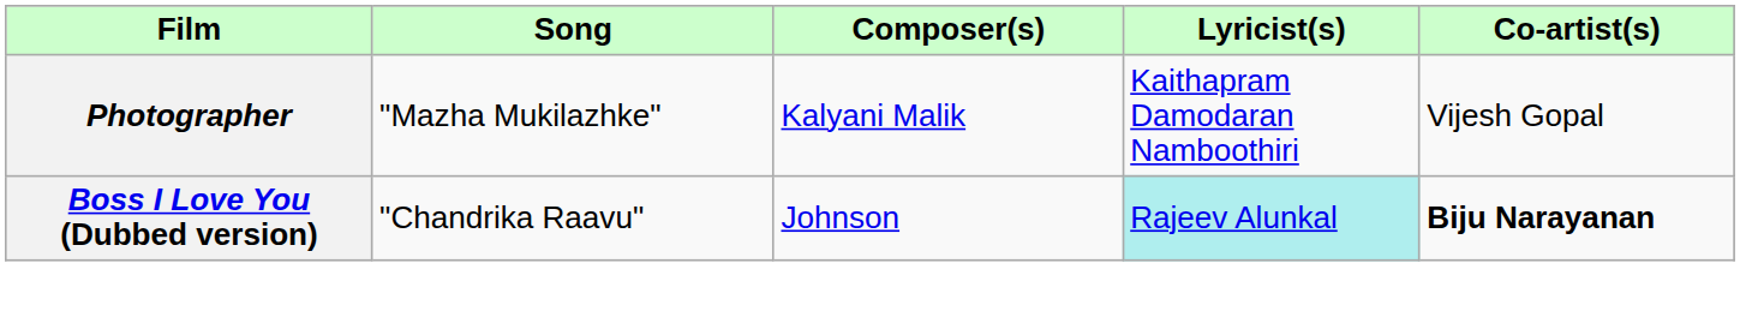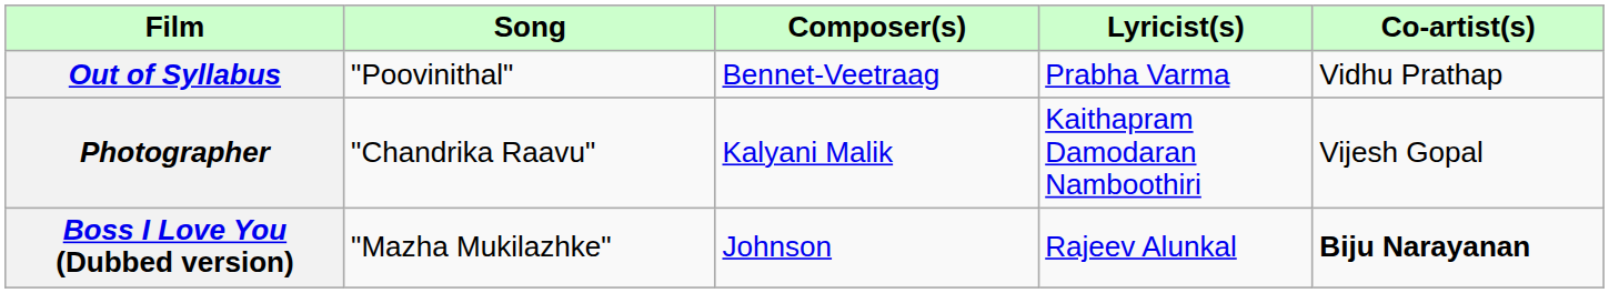+ row: Out of Syllabus | "Poovinithal" | Bennet-Veetraag | Prabha Varma | Vidhu Prathap
Photographer | Song: "Mazha Mukilazhke" -> "Chandrika Raavu"
Boss I Love You (Dubbed version) | Song: "Chandrika Raavu" -> "Mazha Mukilazhke"
Boss I Love You (Dubbed version) | Lyricist(s): paleturquoise background -> no background
